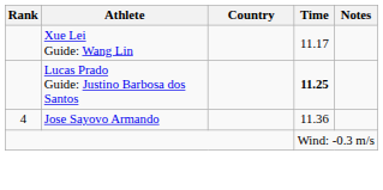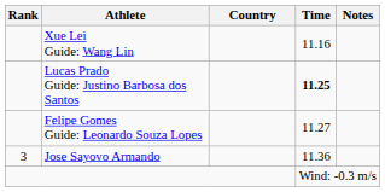Xue Lei Guide: Wang Lin | Time: 11.17 -> 11.16
+ row: Felipe Gomes Guide: Leonardo Souza Lopes | 11.27
Jose Sayovo Armando | Rank: 4 -> 3
